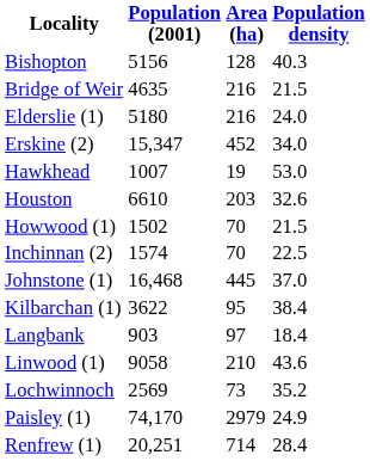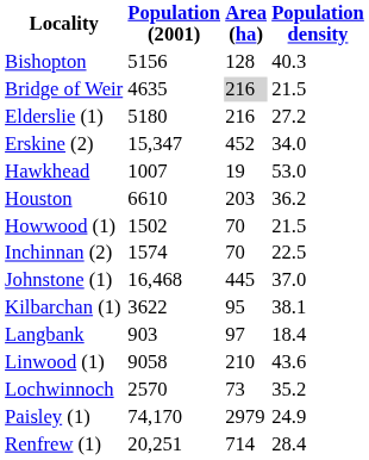Bridge of Weir | Area (ha): no background -> lightgrey background
Elderslie (1) | Population density: 24.0 -> 27.2
Houston | Population density: 32.6 -> 36.2
Kilbarchan (1) | Population density: 38.4 -> 38.1
Lochwinnoch | Population (2001): 2569 -> 2570
